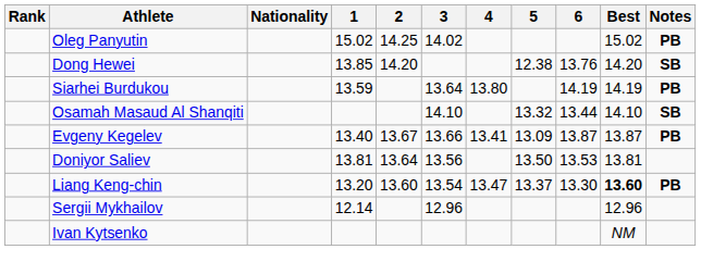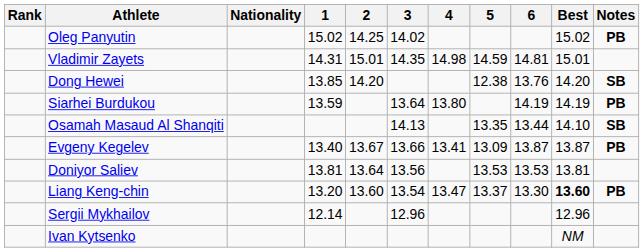+ row: Vladimir Zayets | 14.31 | 15.01 | 14.35 | 14.98 | 14.59 | 14.81 | 15.01
Osamah Masaud Al Shanqiti | 3: 14.10 -> 14.13
Osamah Masaud Al Shanqiti | 5: 13.32 -> 13.35
Doniyor Saliev | 5: 13.50 -> 13.53
